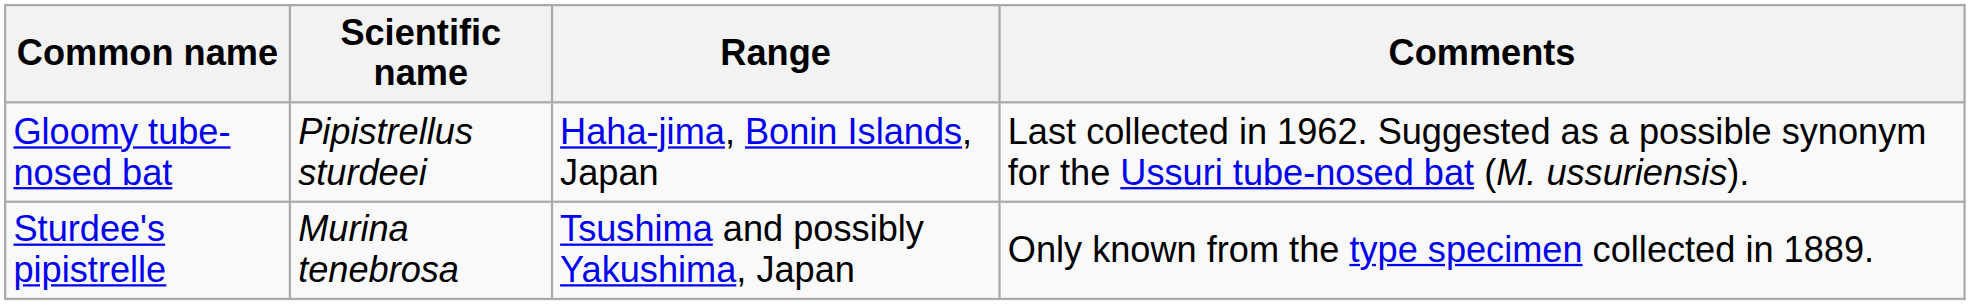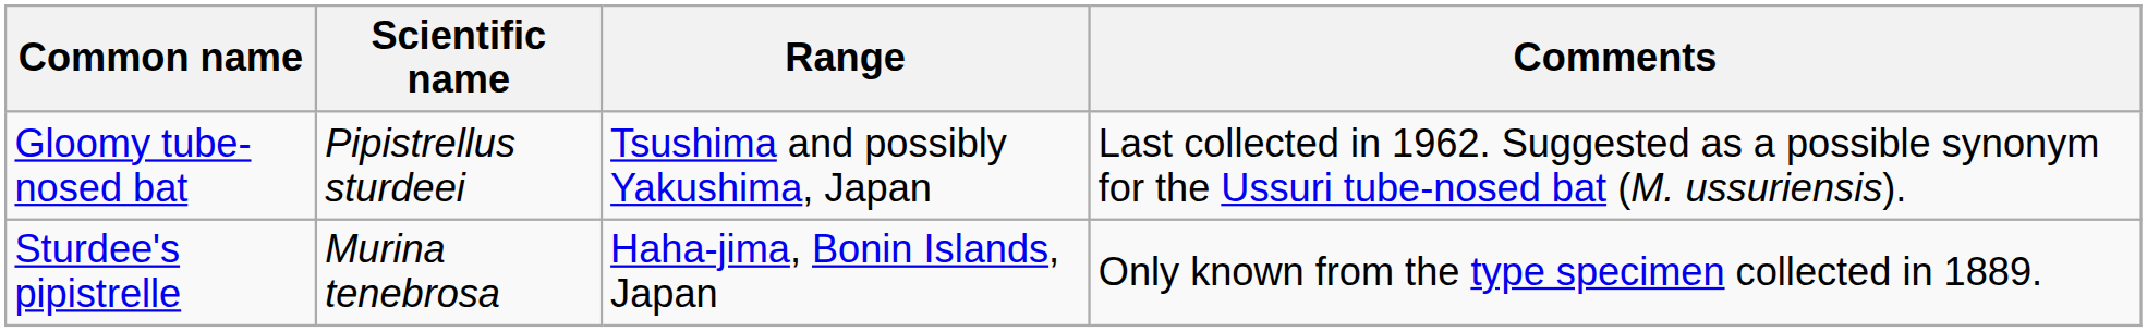Gloomy tube-nosed bat | Range: Haha-jima, Bonin Islands, Japan -> Tsushima and possibly Yakushima, Japan
Sturdee's pipistrelle | Range: Tsushima and possibly Yakushima, Japan -> Haha-jima, Bonin Islands, Japan
